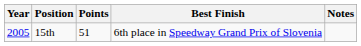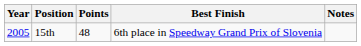15th | Points: 51 -> 48
